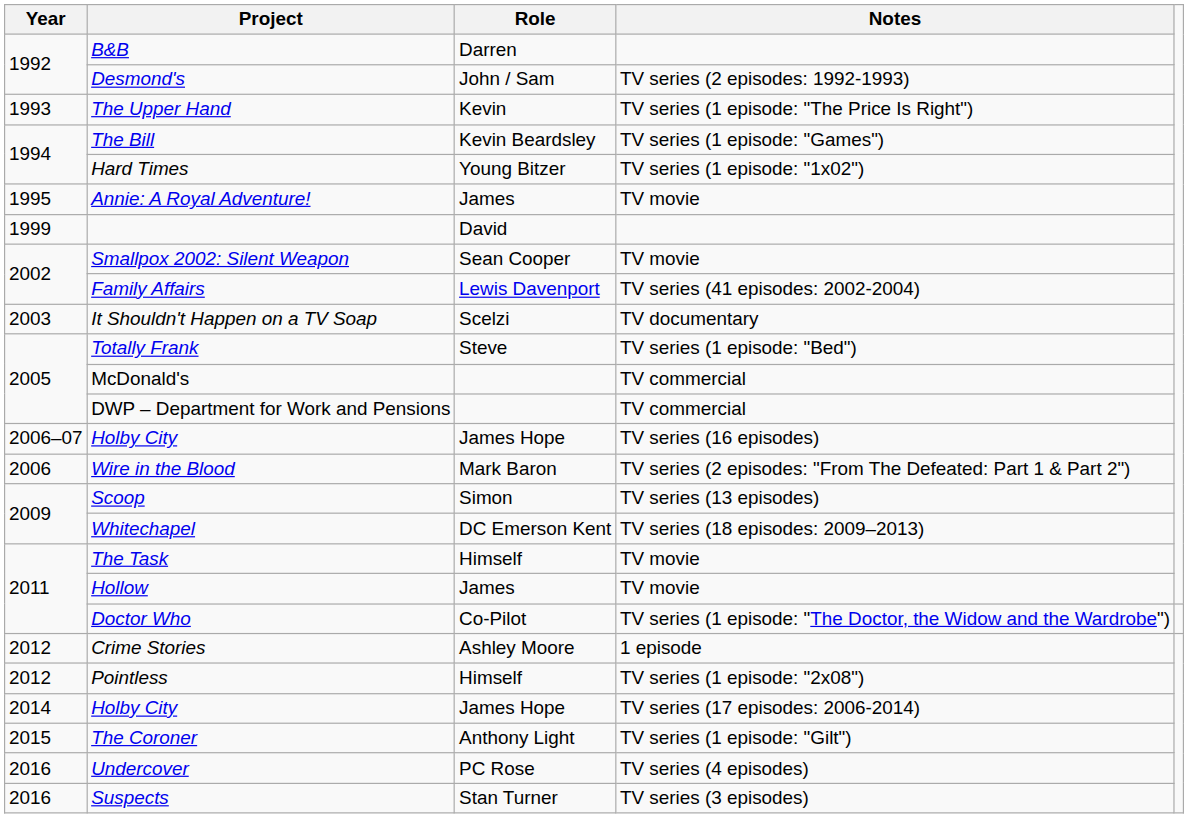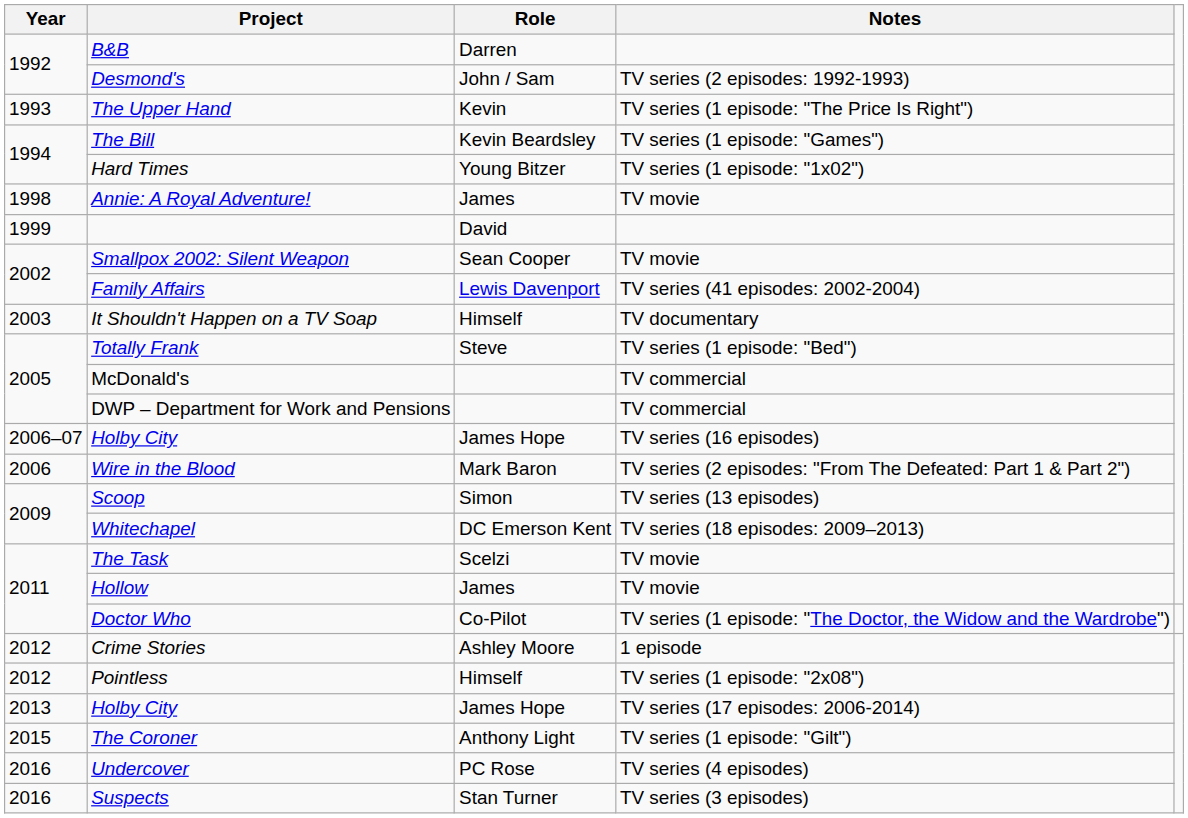Annie: A Royal Adventure! | Year: 1995 -> 1998
It Shouldn't Happen on a TV Soap | Role: Scelzi -> Himself
The Task | Role: Himself -> Scelzi
Holby City / TV series (17 episodes: 2006-2014) | Year: 2014 -> 2013
